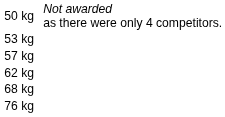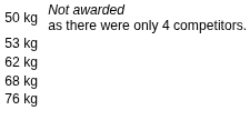- row: 57 kg
